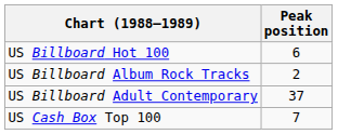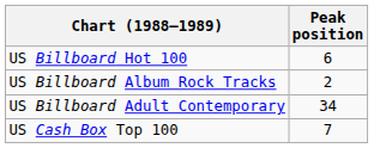US Billboard Adult Contemporary | Peak position: 37 -> 34
